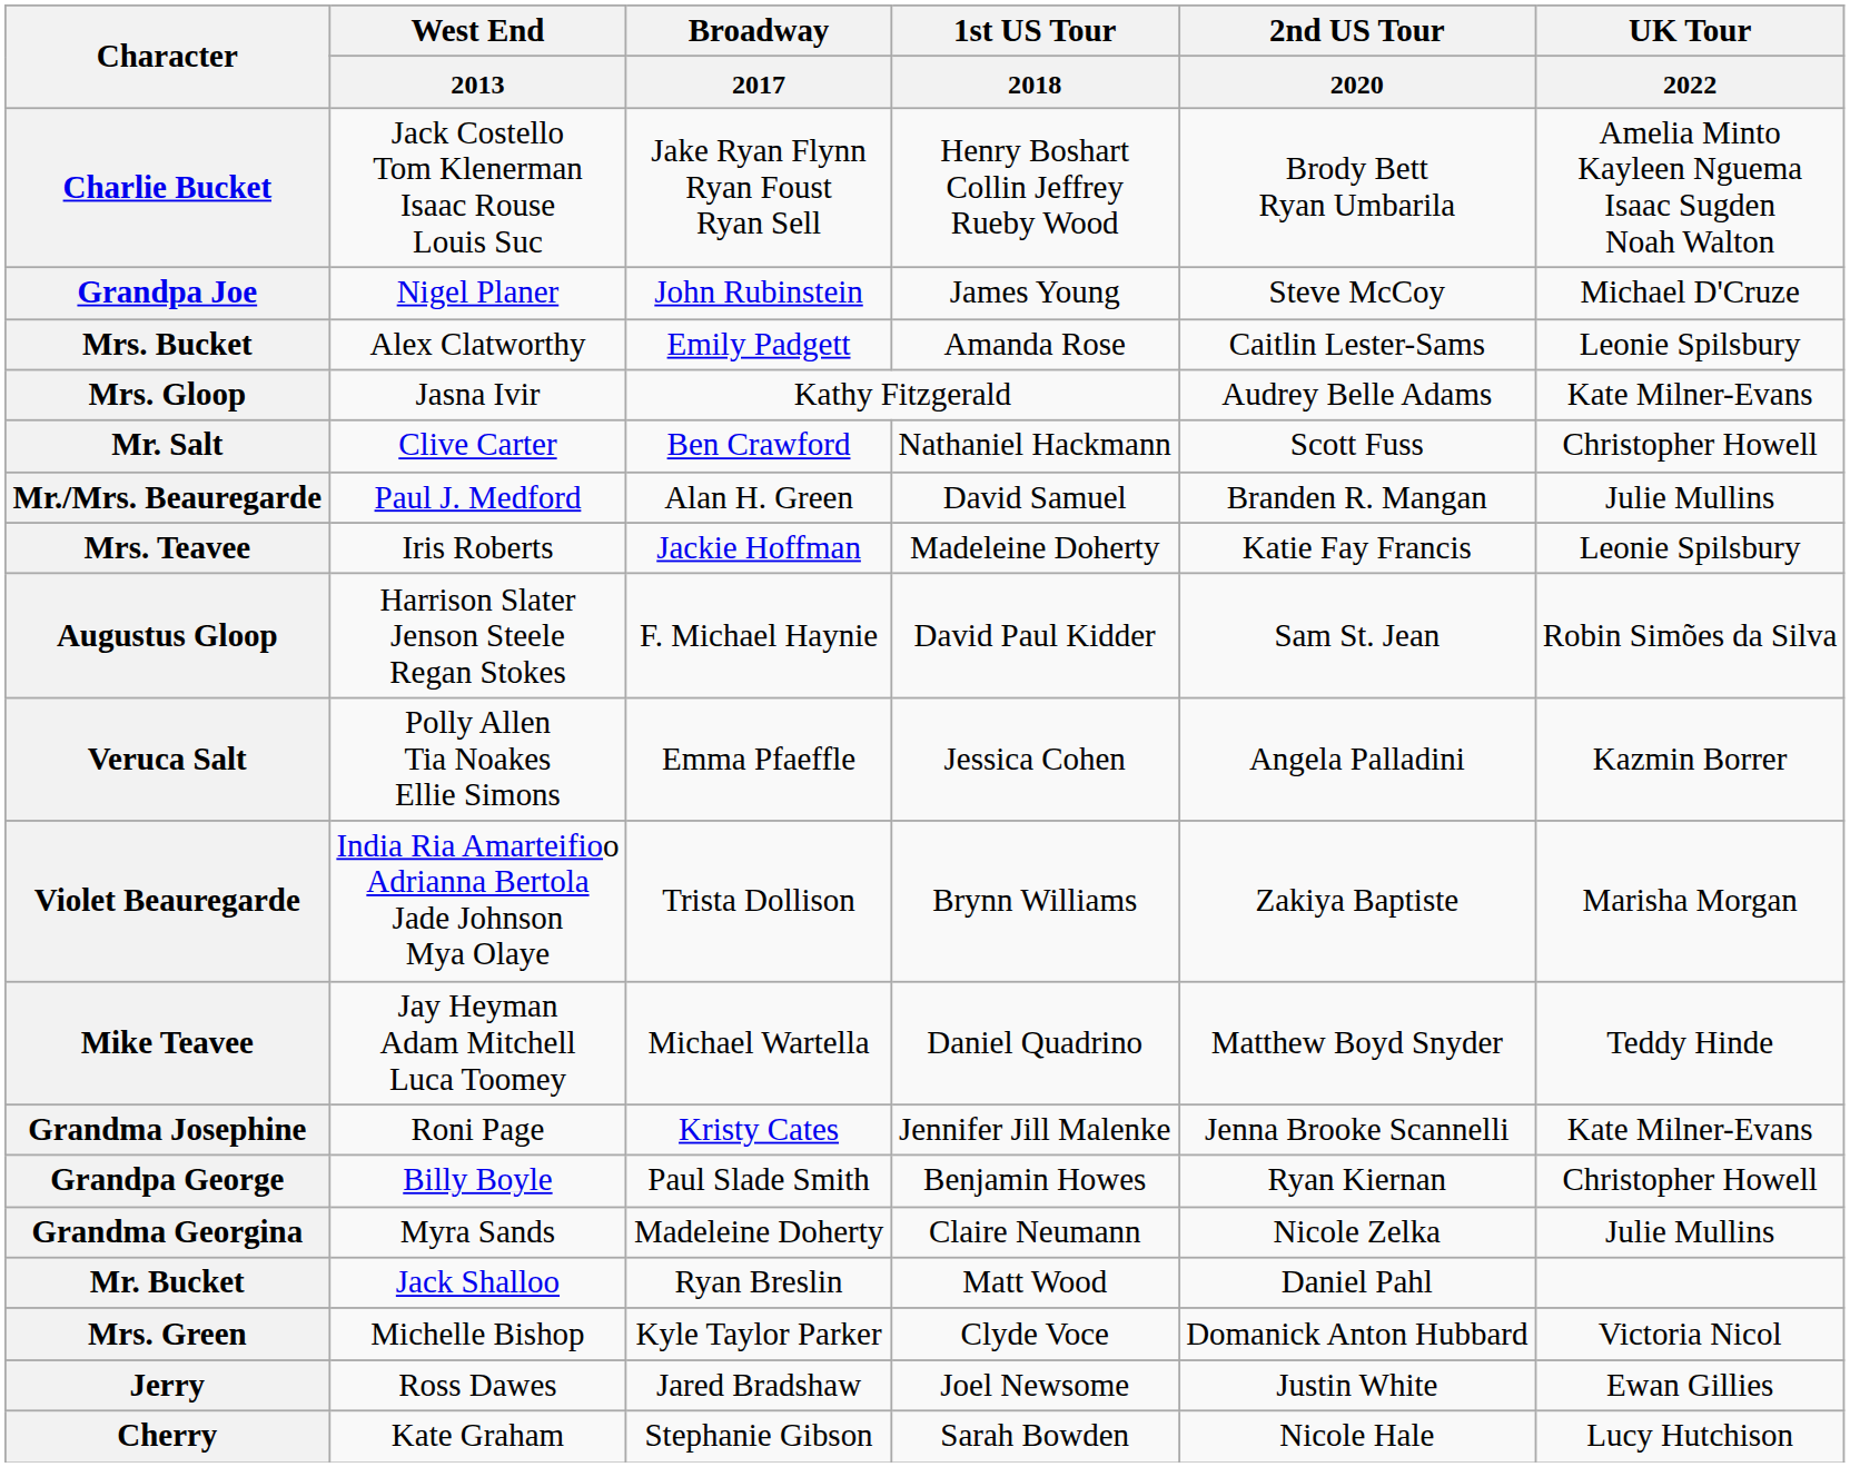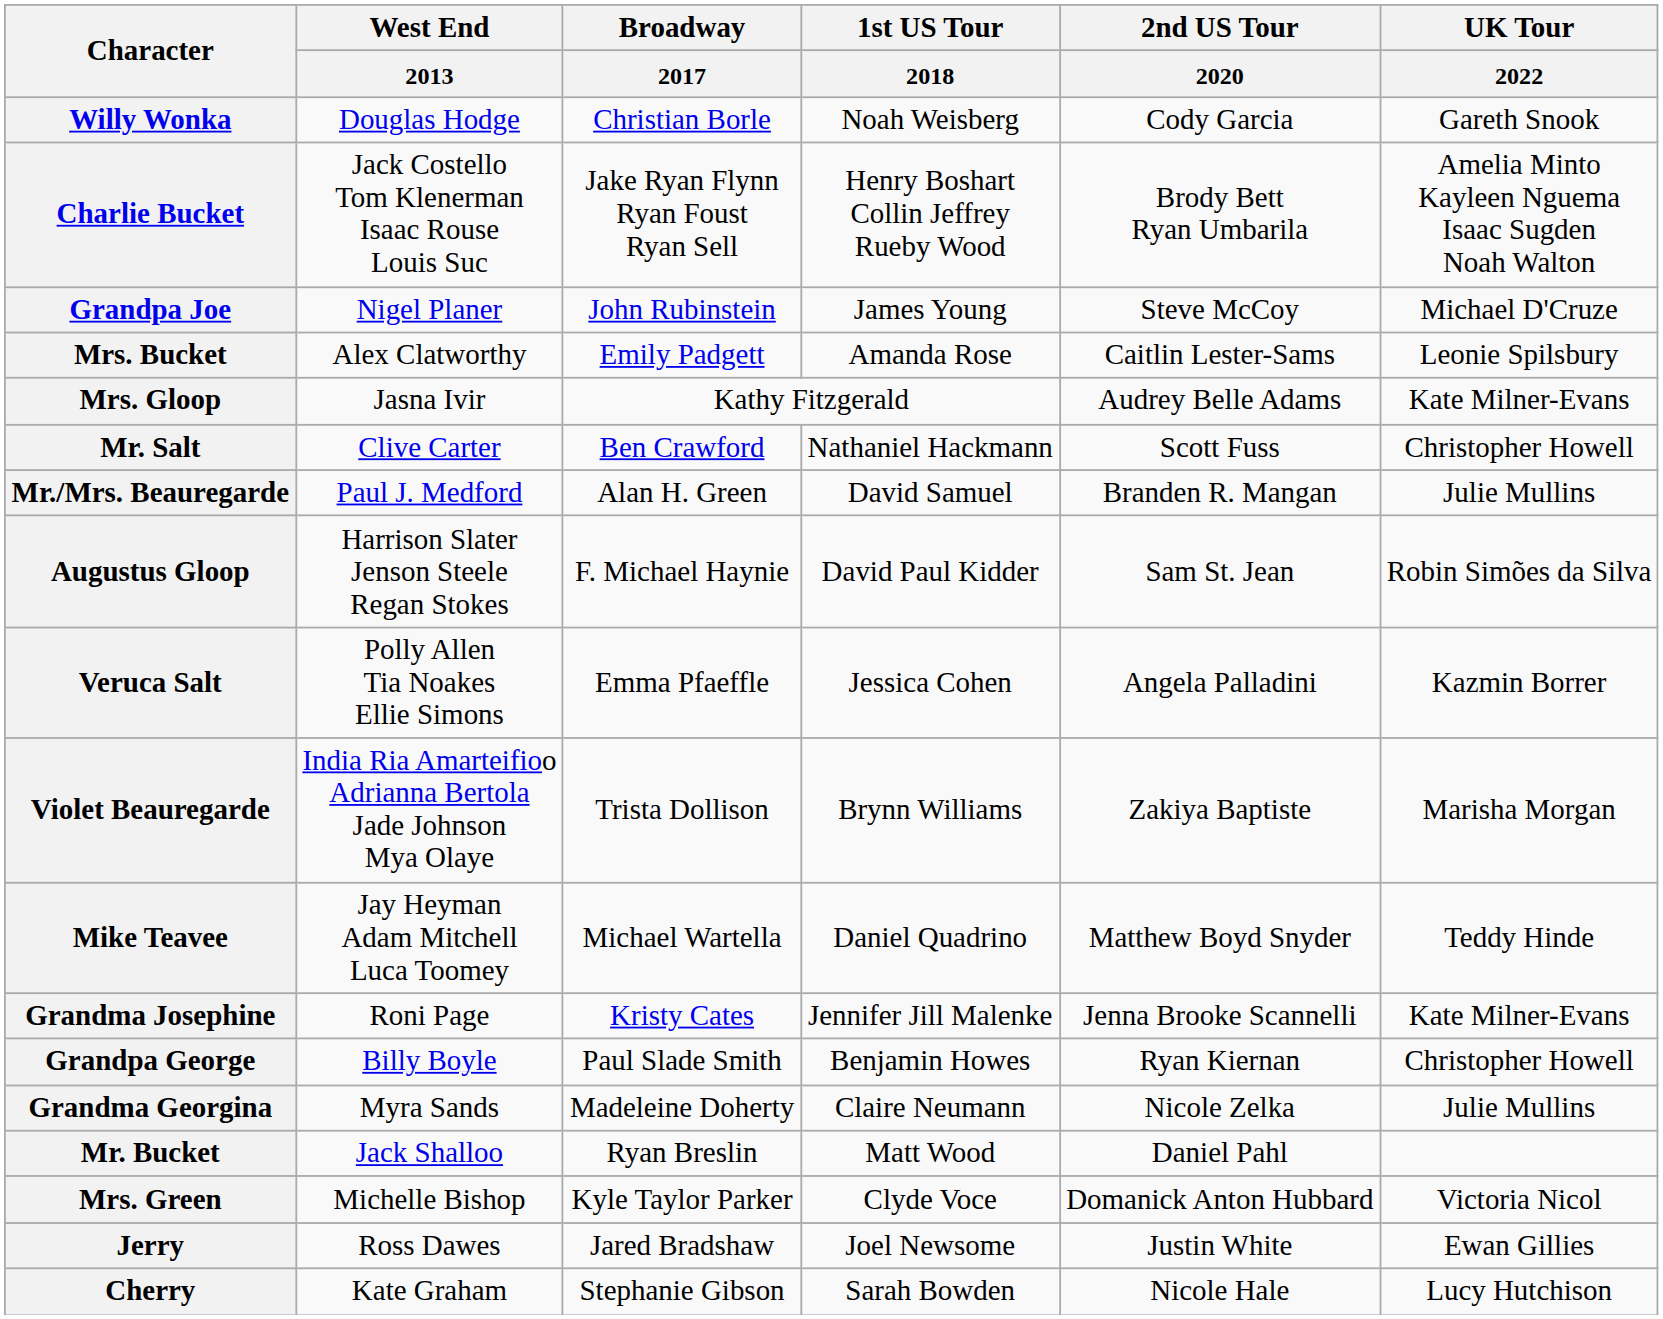+ row: Willy Wonka | Douglas Hodge | Christian Borle | Noah Weisberg | Cody Garcia | Gareth Snook
- row: Mrs. Teavee | Iris Roberts | Jackie Hoffman | Madeleine Doherty | Katie Fay Francis | Leonie Spilsbury
